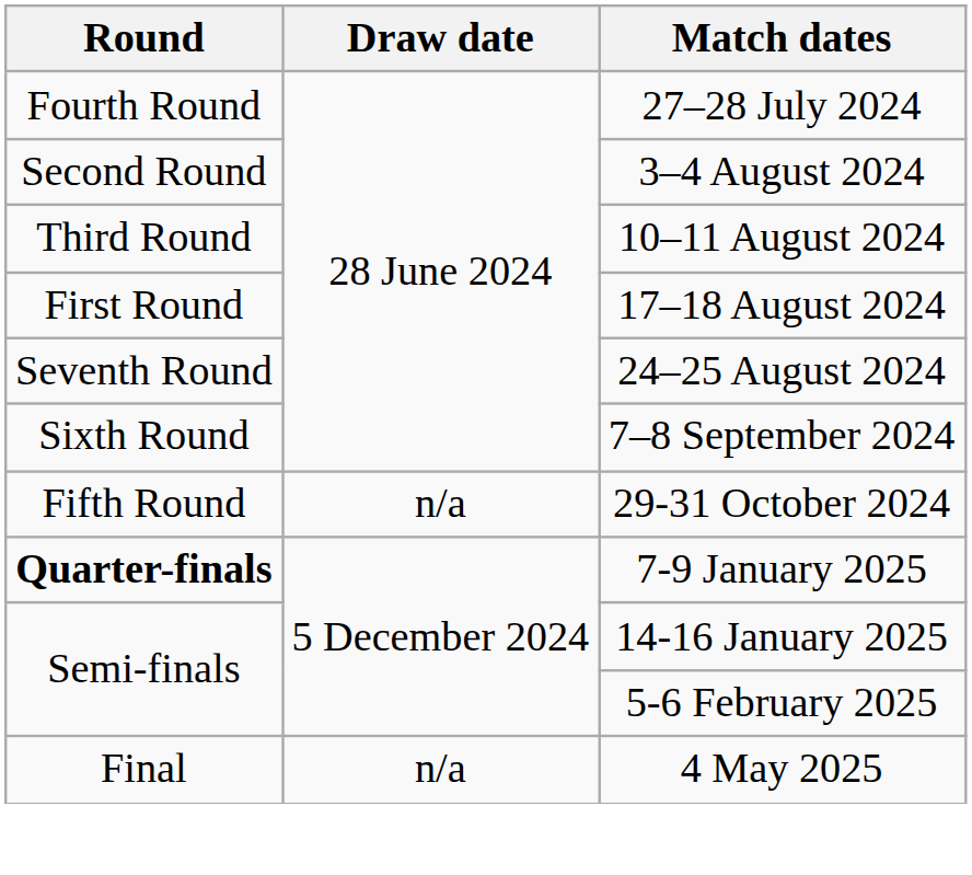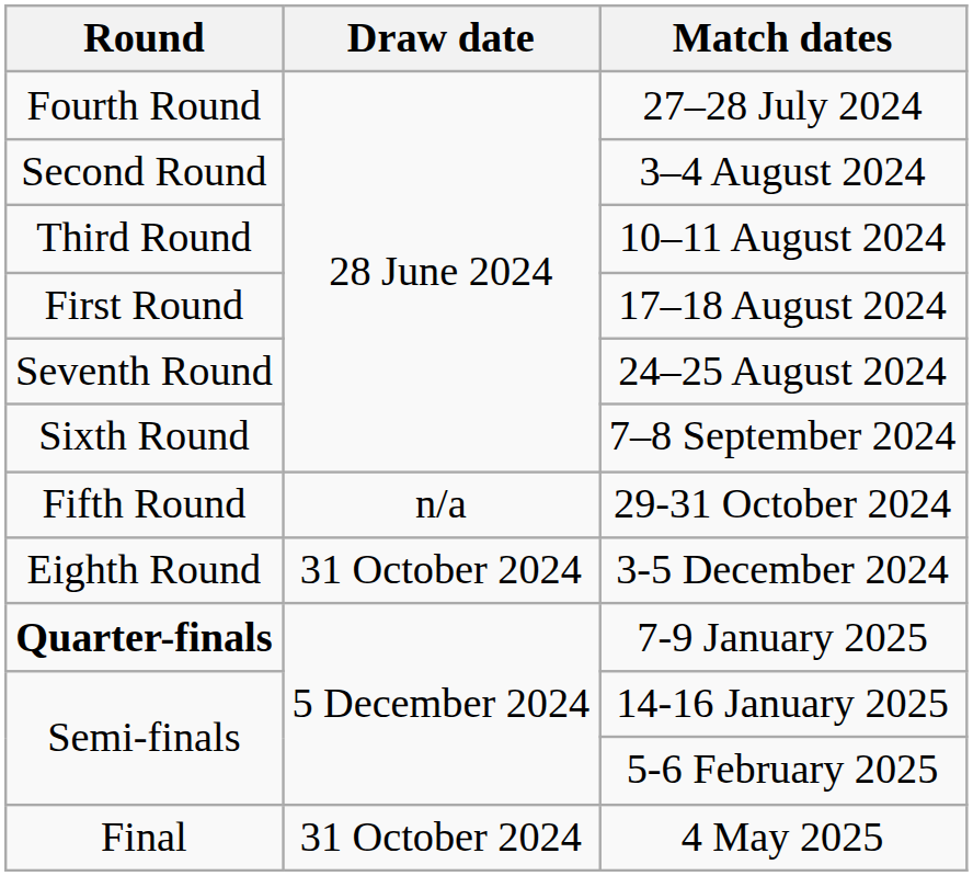+ row: Eighth Round | 31 October 2024 | 3-5 December 2024
4 May 2025 | Draw date: n/a -> 31 October 2024
